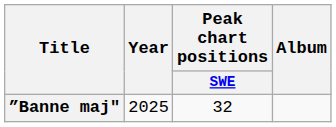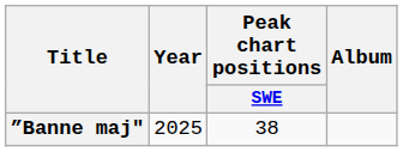”Banne maj" | Peak chart positions / SWE: 32 -> 38
